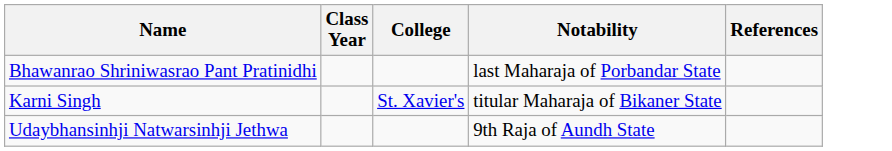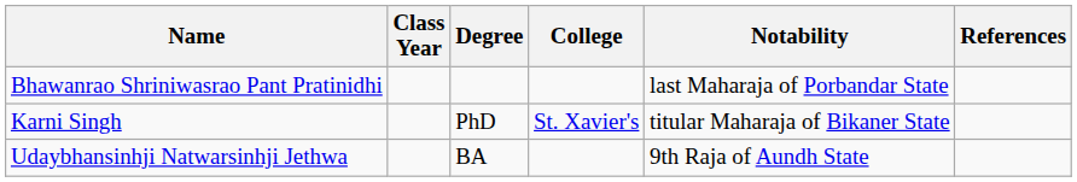+ column: Degree | PhD | BA
